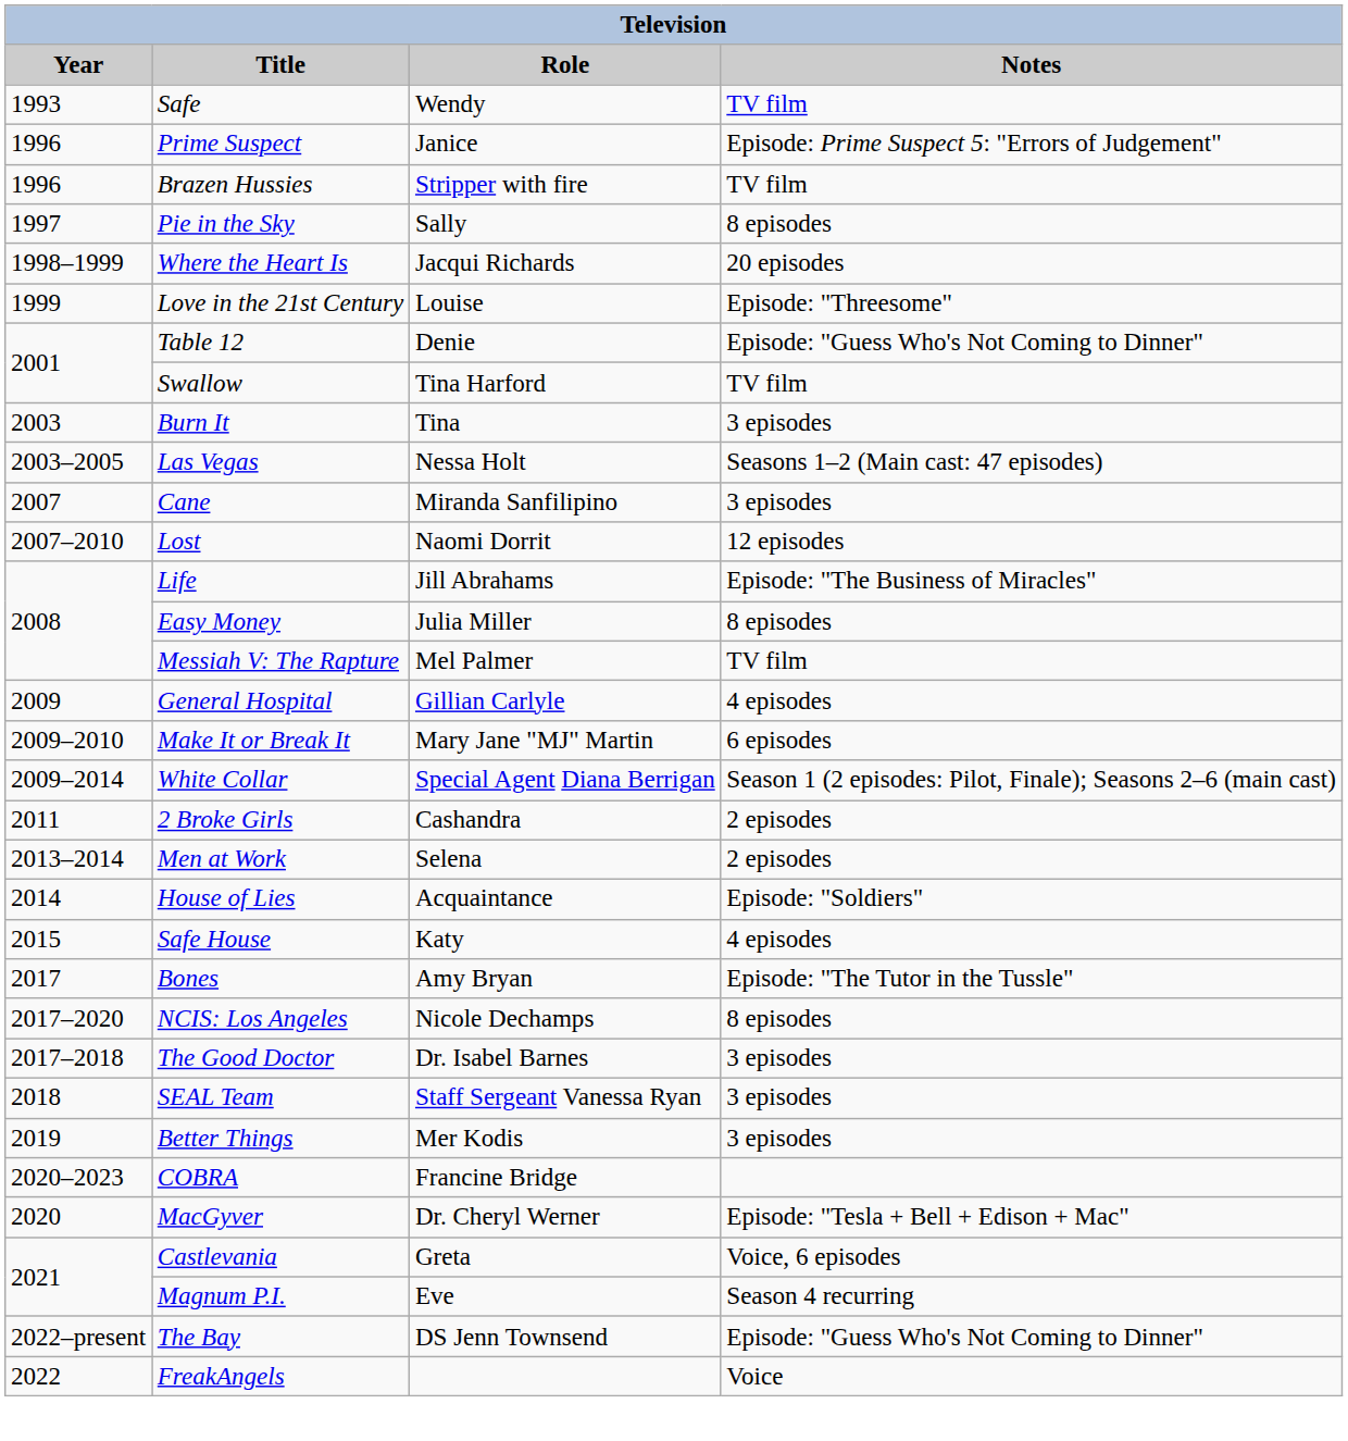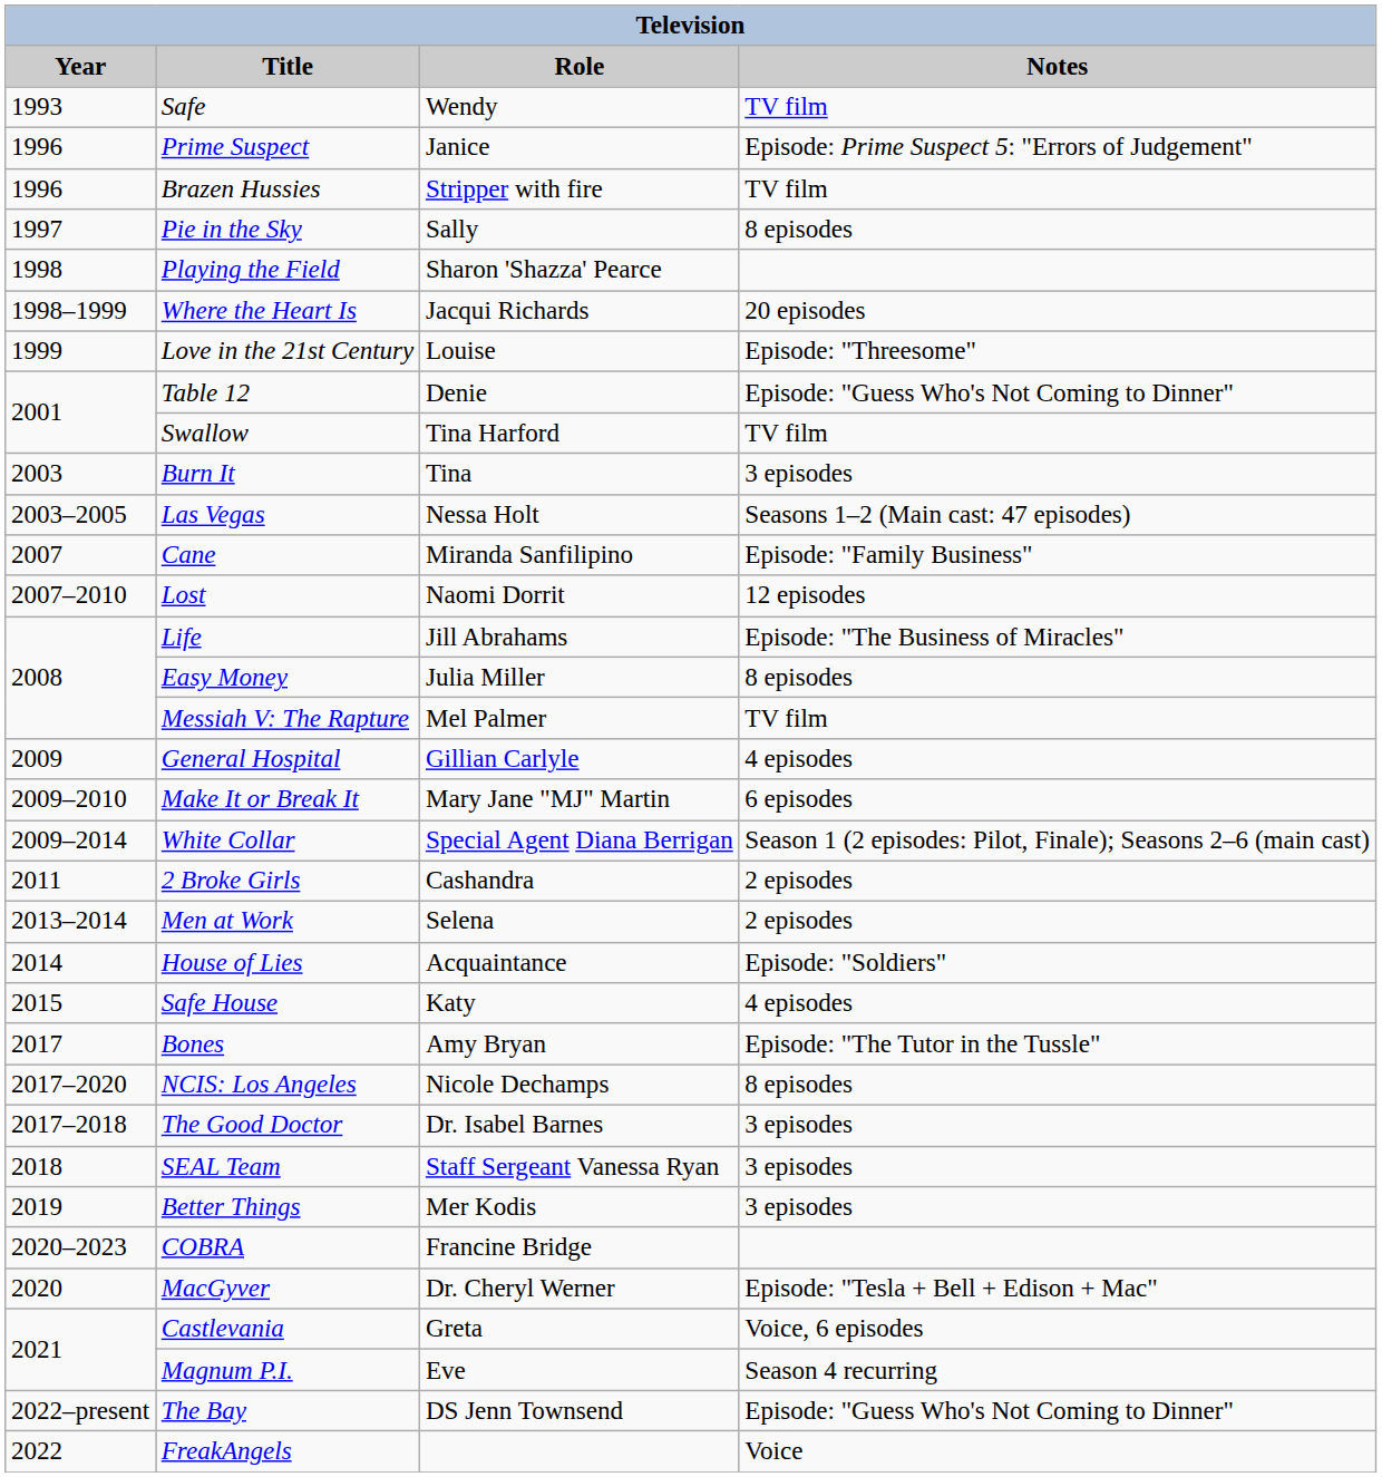+ row: 1998 | Playing the Field | Sharon 'Shazza' Pearce
Cane | Notes: 3 episodes -> Episode: "Family Business"
